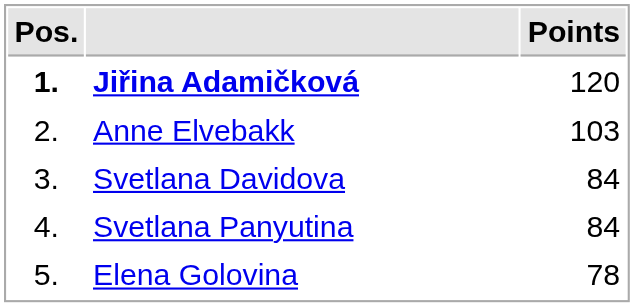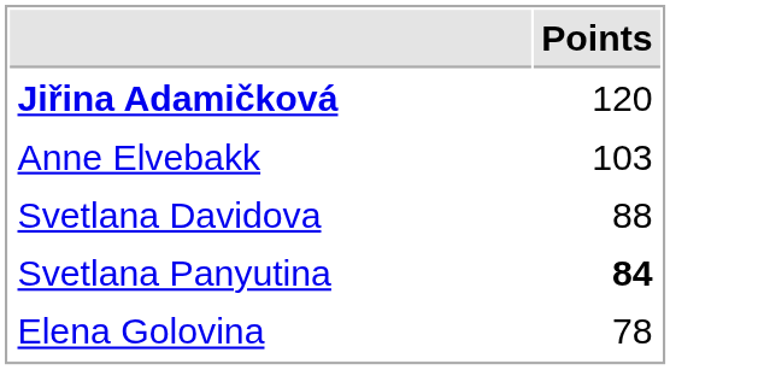- column: Pos. | 1. | 2. | 3. | 4. | 5.
Svetlana Davidova | Points: 84 -> 88
Svetlana Panyutina | Points: normal -> bold
